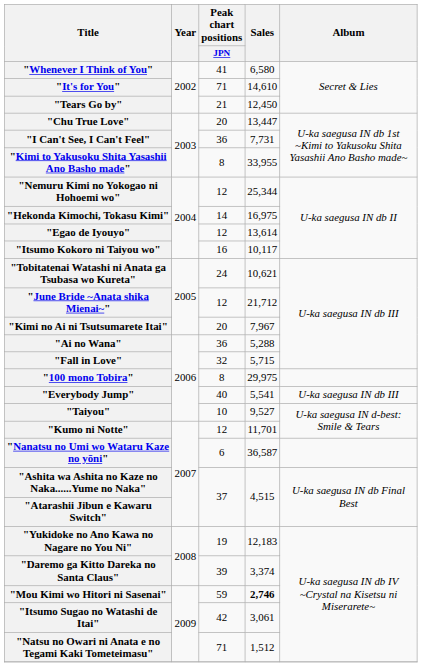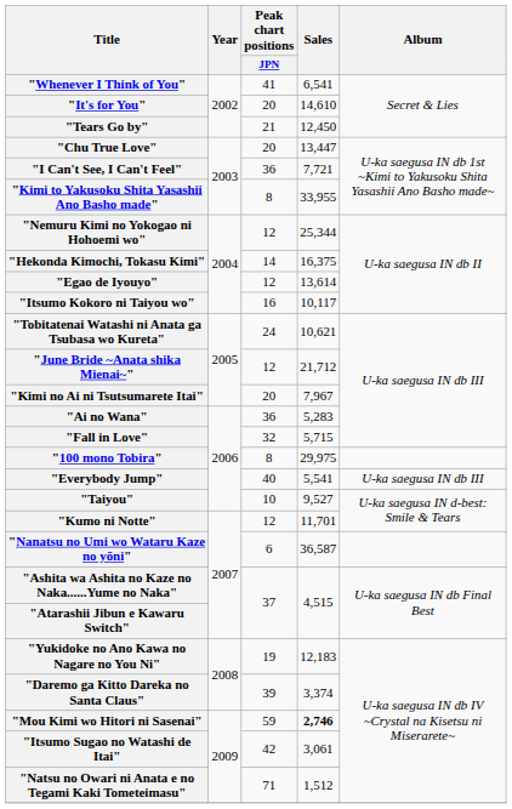"Whenever I Think of You" | Sales: 6,580 -> 6,541
"It's for You" | Peak chart positions / JPN: 71 -> 20
"I Can't See, I Can't Feel" | Sales: 7,731 -> 7,721
"Hekonda Kimochi, Tokasu Kimi" | Sales: 16,975 -> 16,375
"Ai no Wana" | Sales: 5,288 -> 5,283
